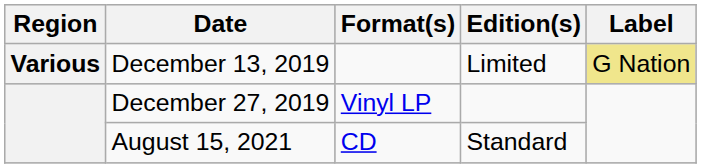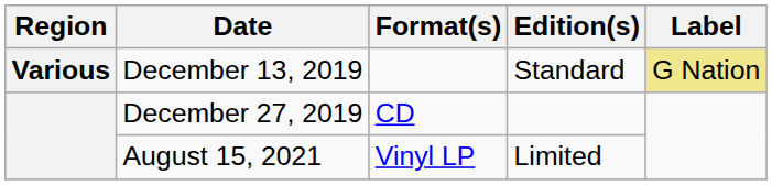December 13, 2019 | Edition(s): Limited -> Standard
December 27, 2019 | Format(s): Vinyl LP -> CD
August 15, 2021 | Format(s): CD -> Vinyl LP
August 15, 2021 | Edition(s): Standard -> Limited
